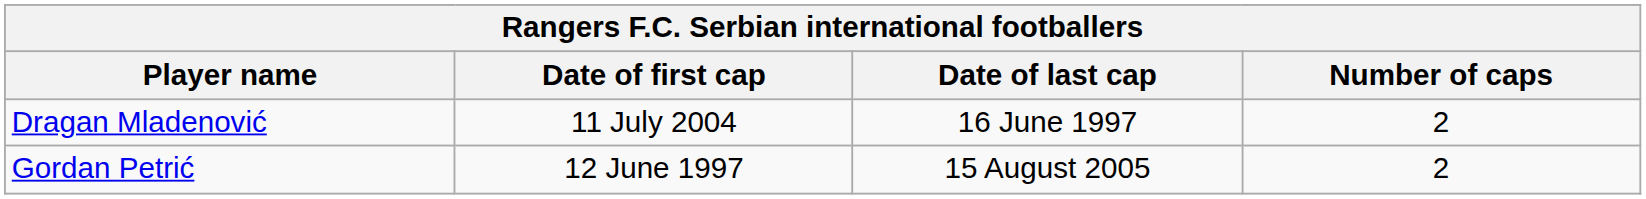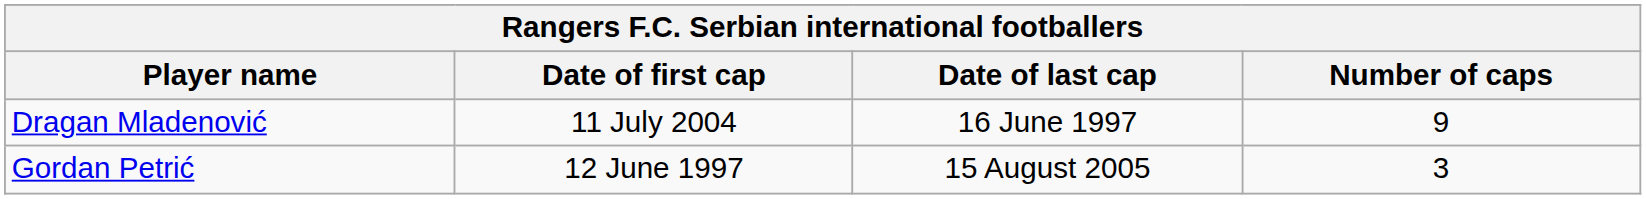Dragan Mladenović | Number of caps: 2 -> 9
Gordan Petrić | Number of caps: 2 -> 3
